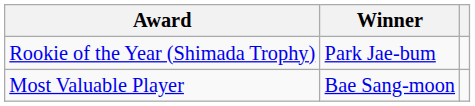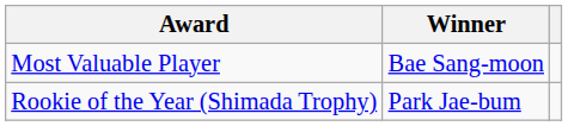rows swapped: Most Valuable Player <-> Rookie of the Year (Shimada Trophy)
